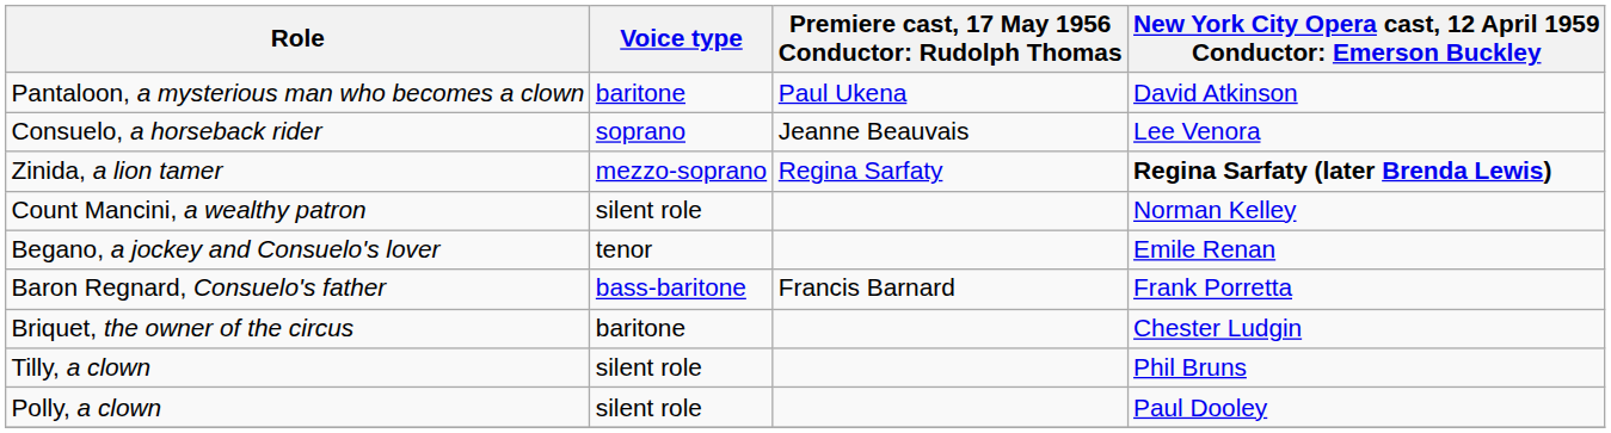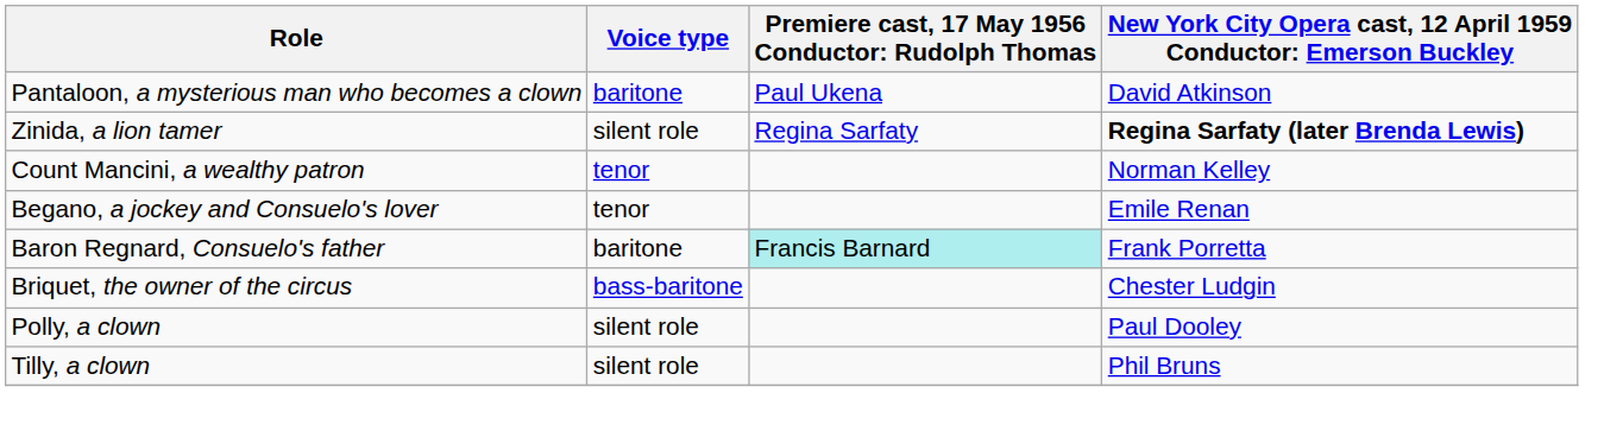- row: Consuelo, a horseback rider | soprano | Jeanne Beauvais | Lee Venora
Zinida, a lion tamer | Voice type: mezzo-soprano -> silent role
Count Mancini, a wealthy patron | Voice type: silent role -> tenor
Baron Regnard, Consuelo's father | Voice type: bass-baritone -> baritone
Baron Regnard, Consuelo's father | column 3: no background -> paleturquoise background
Briquet, the owner of the circus | Voice type: baritone -> bass-baritone
rows swapped: Polly, a clown <-> Tilly, a clown
